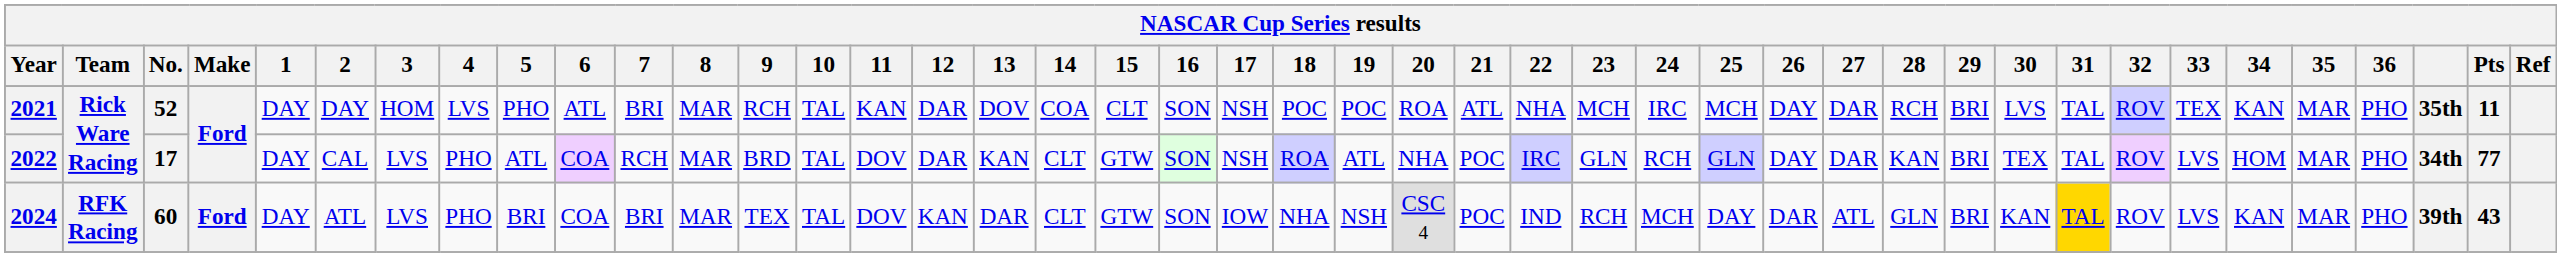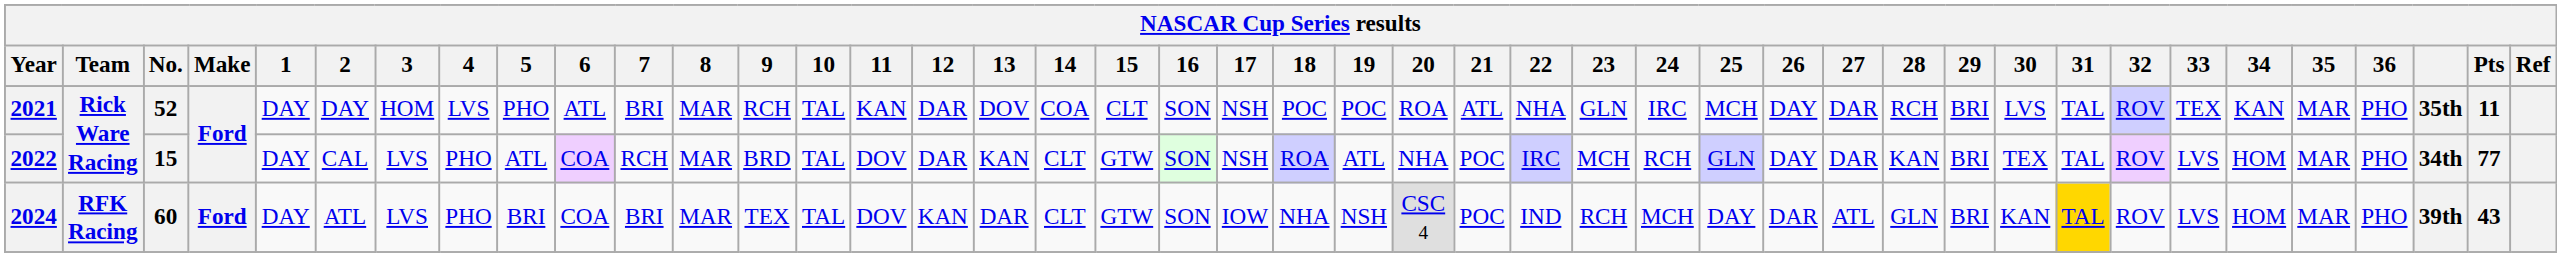2021 | 23: MCH -> GLN
2022 | No.: 17 -> 15
2022 | 23: GLN -> MCH
2024 | 34: KAN -> HOM
